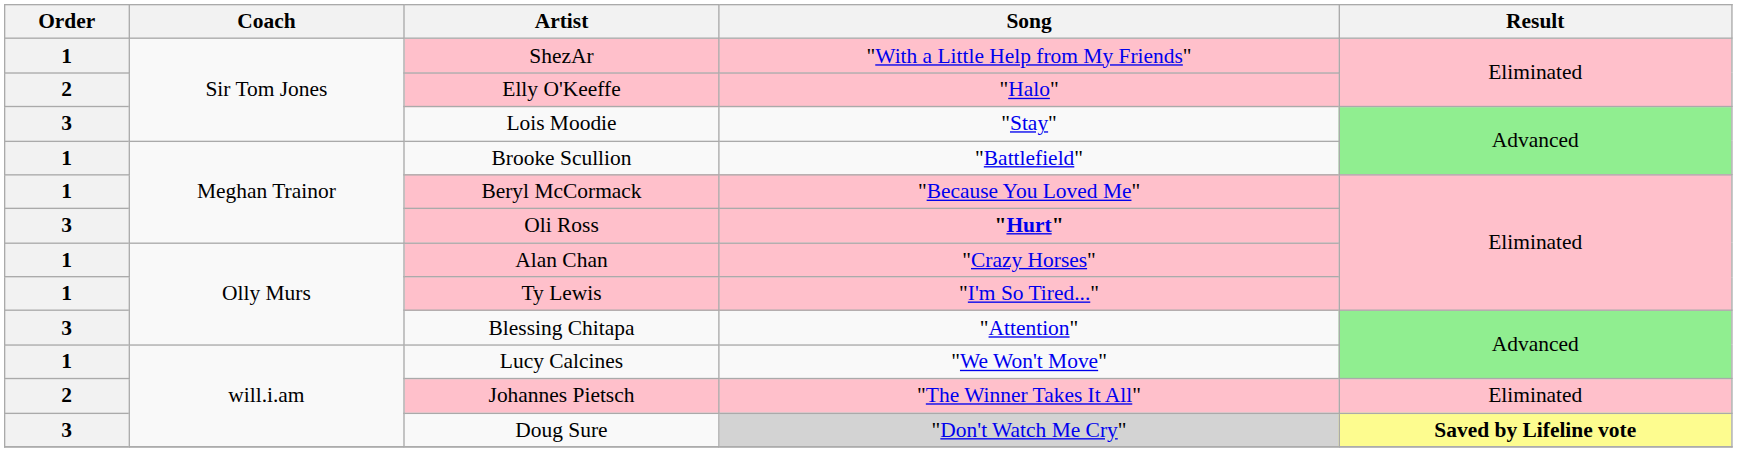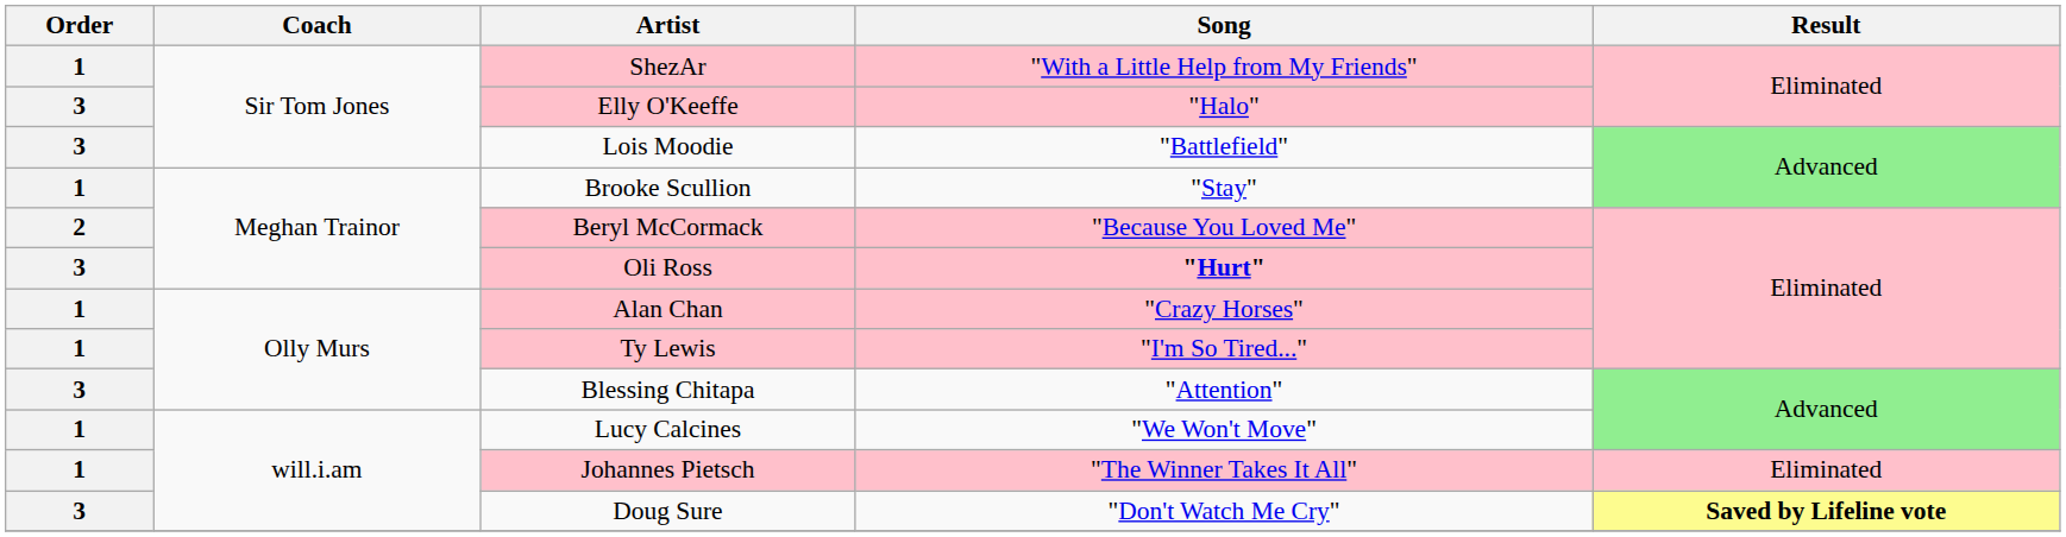Elly O'Keeffe | Order: 2 -> 3
Lois Moodie | Song: "Stay" -> "Battlefield"
Brooke Scullion | Song: "Battlefield" -> "Stay"
Beryl McCormack | Order: 1 -> 2
Johannes Pietsch | Order: 2 -> 1
Doug Sure | Song: lightgrey background -> no background
